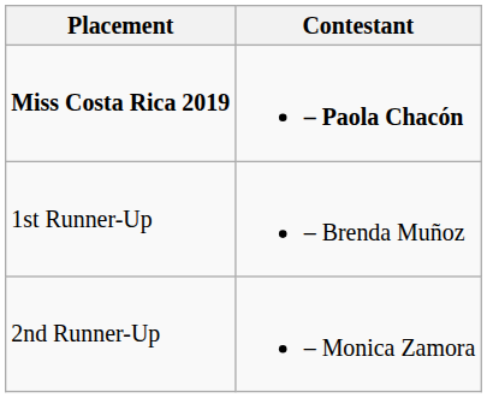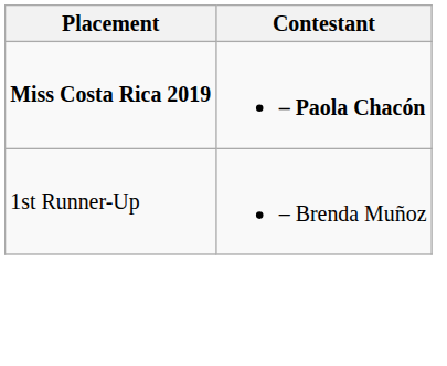- row: 2nd Runner-Up | – Monica Zamora
